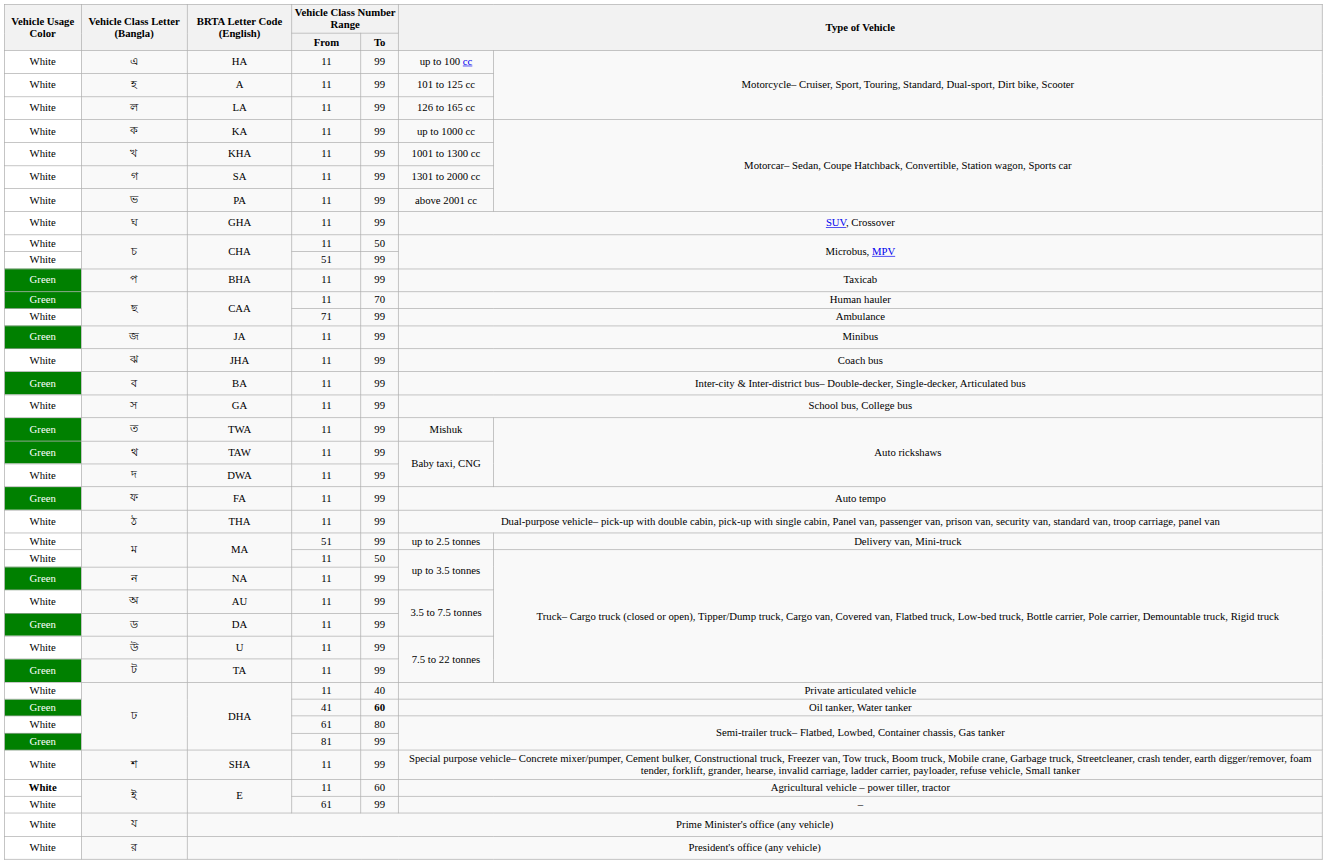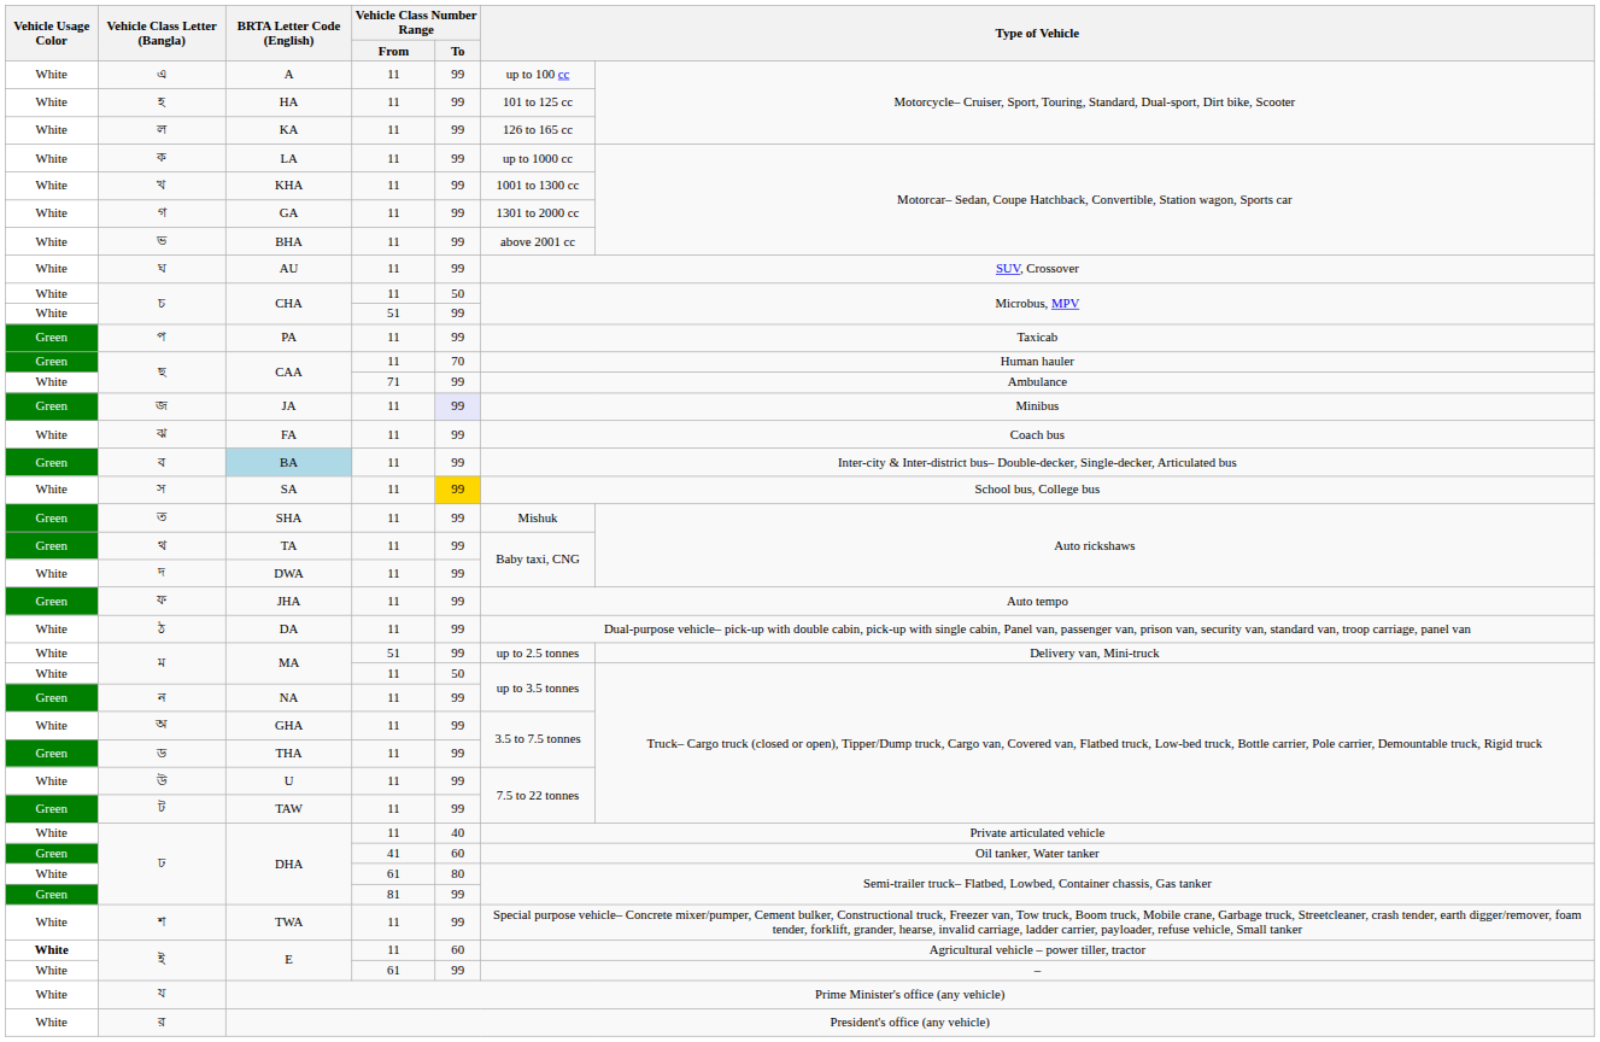এ | BRTA Letter Code (English): HA -> A
হ | BRTA Letter Code (English): A -> HA
ল | BRTA Letter Code (English): LA -> KA
ক | BRTA Letter Code (English): KA -> LA
গ | BRTA Letter Code (English): SA -> GA
ভ | BRTA Letter Code (English): PA -> BHA
ঘ | BRTA Letter Code (English): GHA -> AU
প | BRTA Letter Code (English): BHA -> PA
জ | Vehicle Class Number Range / To: no background -> lavender background
ঝ | BRTA Letter Code (English): JHA -> FA
ব | BRTA Letter Code (English): no background -> lightblue background
স | BRTA Letter Code (English): GA -> SA
স | Vehicle Class Number Range / To: no background -> gold background
ত | BRTA Letter Code (English): TWA -> SHA
থ | BRTA Letter Code (English): TAW -> TA
ফ | BRTA Letter Code (English): FA -> JHA
ঠ | BRTA Letter Code (English): THA -> DA
অ | BRTA Letter Code (English): AU -> GHA
ড | BRTA Letter Code (English): DA -> THA
ট | BRTA Letter Code (English): TA -> TAW
ঢ / 41 | Vehicle Class Number Range / To: bold -> normal
শ | BRTA Letter Code (English): SHA -> TWA
